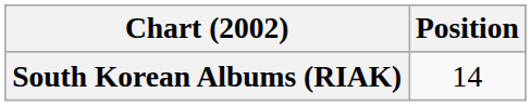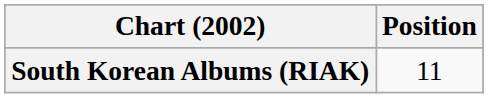South Korean Albums (RIAK) | Position: 14 -> 11
